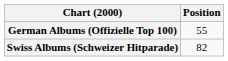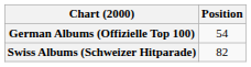German Albums (Offizielle Top 100) | Position: 55 -> 54
